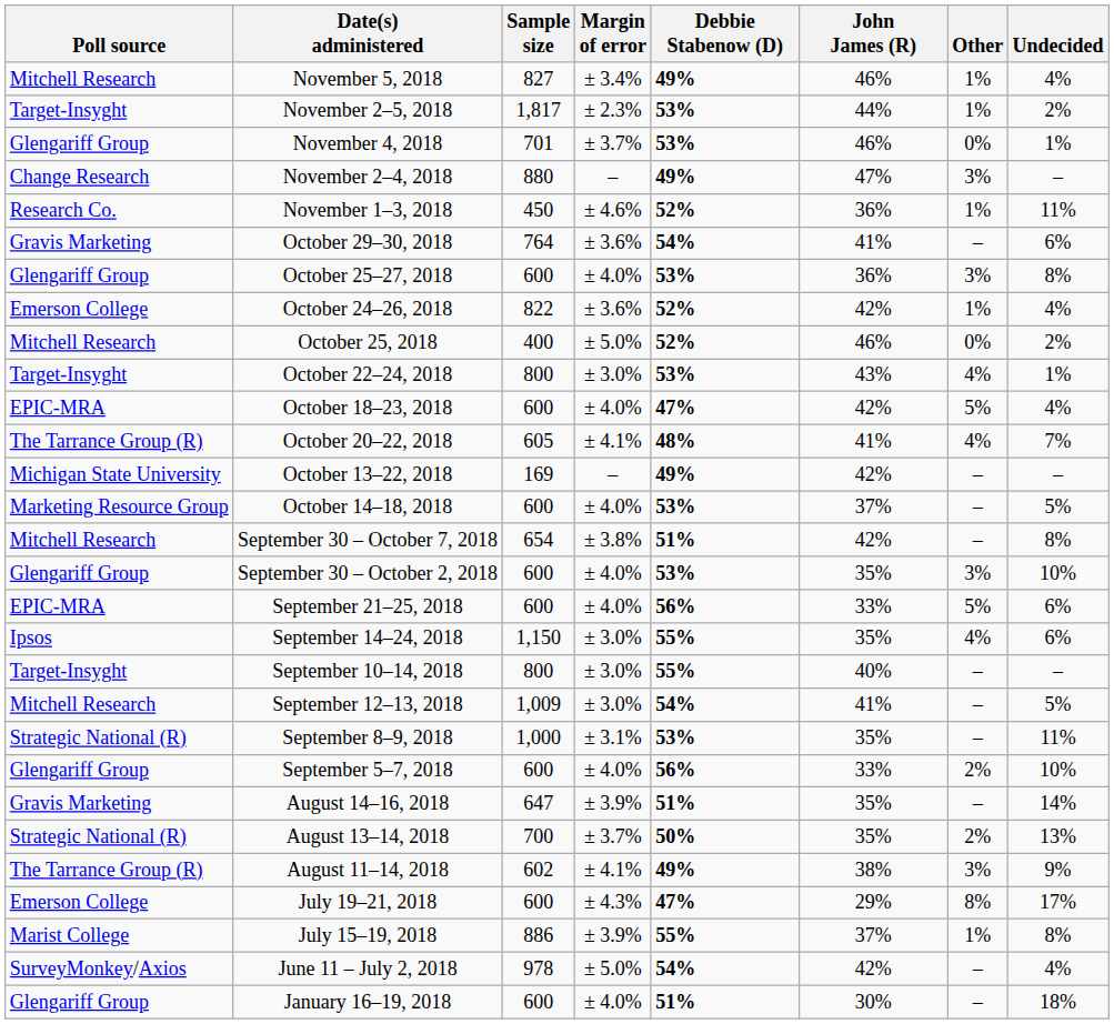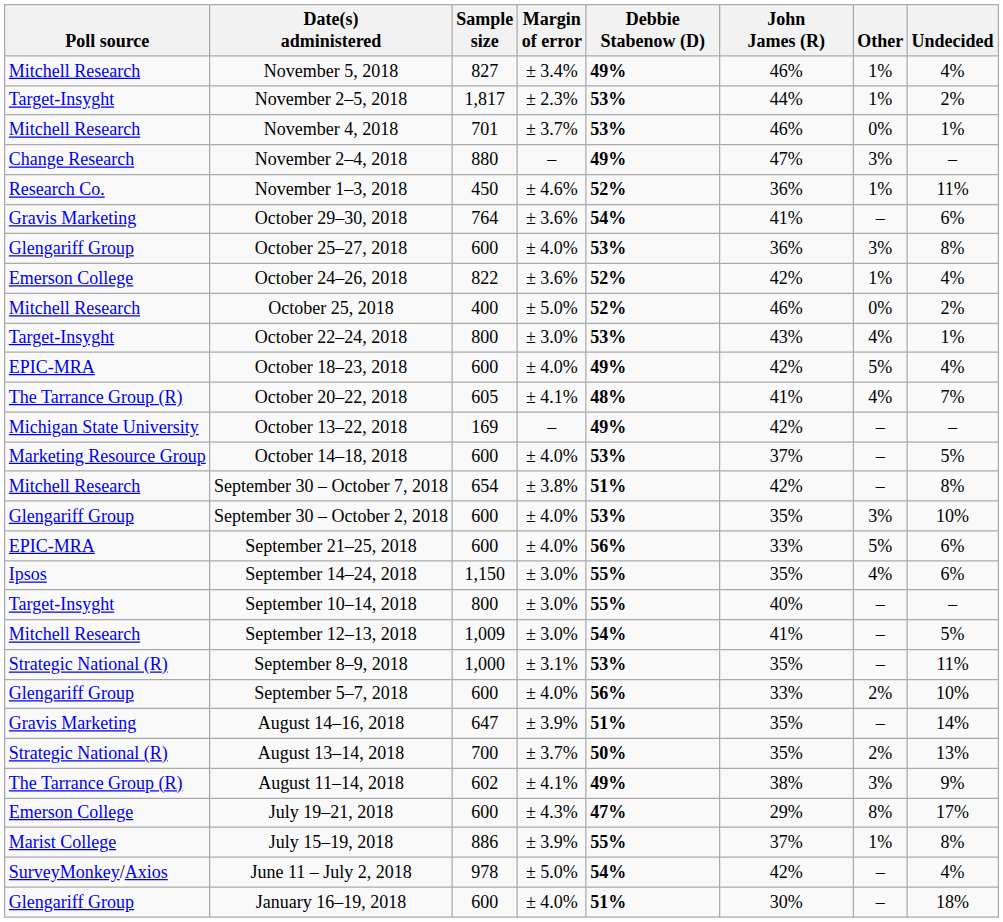November 4, 2018 | Poll source: Glengariff Group -> Mitchell Research
October 18–23, 2018 | Debbie Stabenow (D): 47% -> 49%
